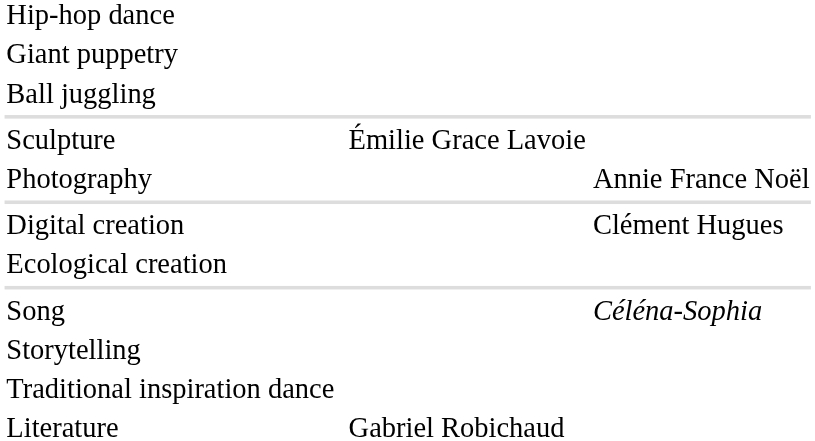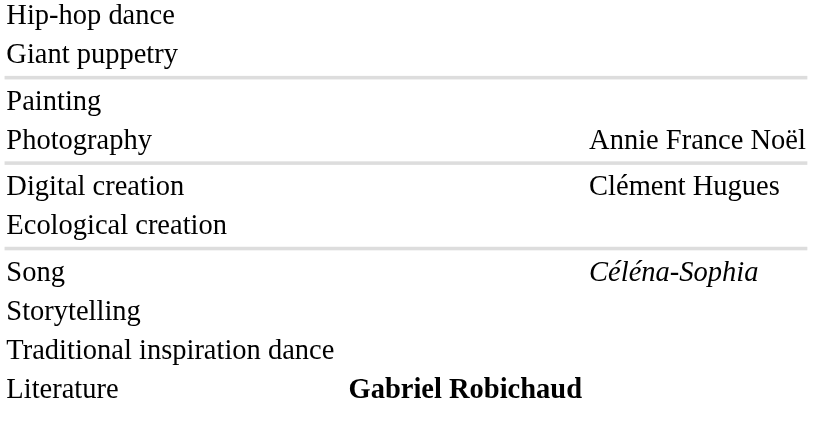- row: Ball juggling
+ row: Painting
- row: Sculpture | Émilie Grace Lavoie
Literature | column 3: normal -> bold
